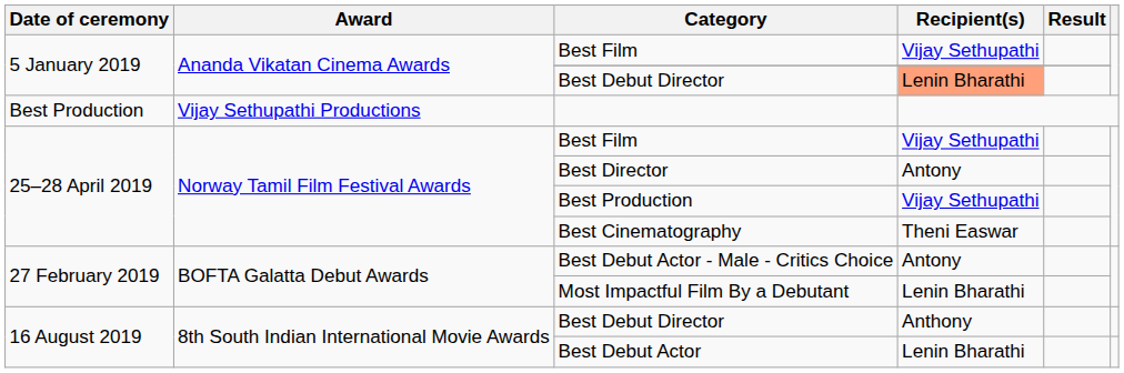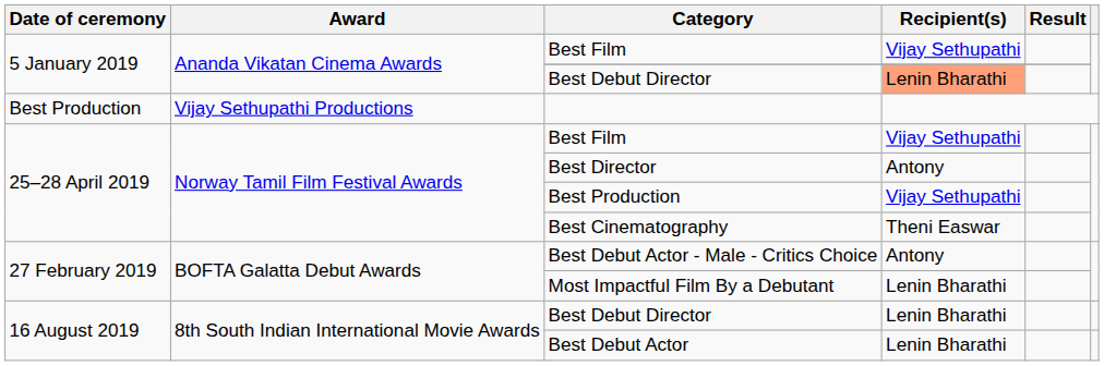16 August 2019 / Best Debut Director | Recipient(s): Anthony -> Lenin Bharathi
